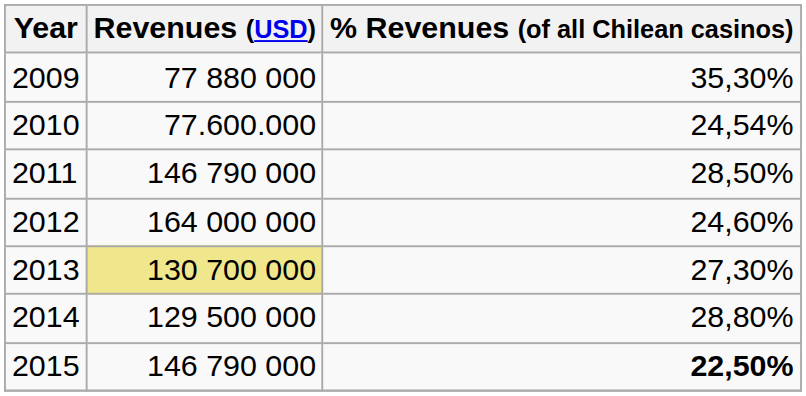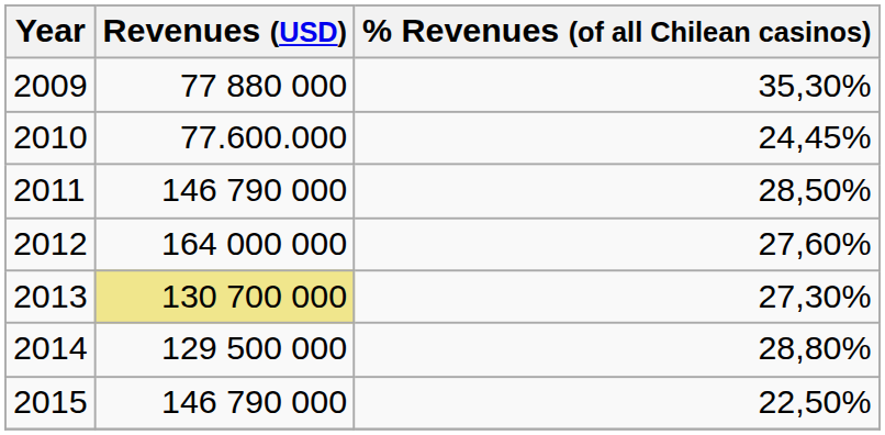2010 | % Revenues (of all Chilean casinos): 24,54% -> 24,45%
2012 | % Revenues (of all Chilean casinos): 24,60% -> 27,60%
2015 | % Revenues (of all Chilean casinos): bold -> normal
